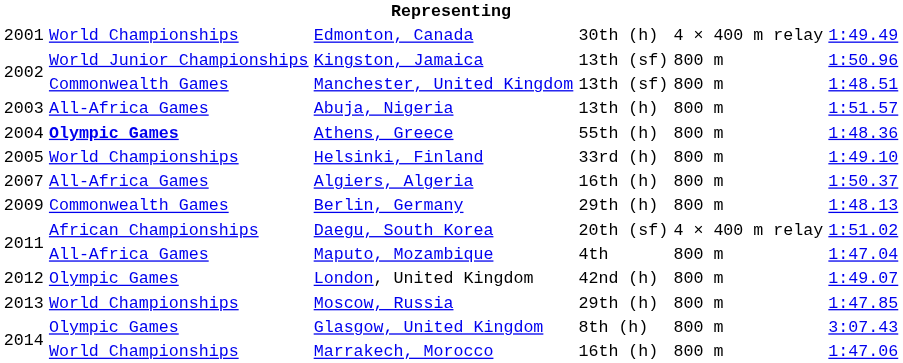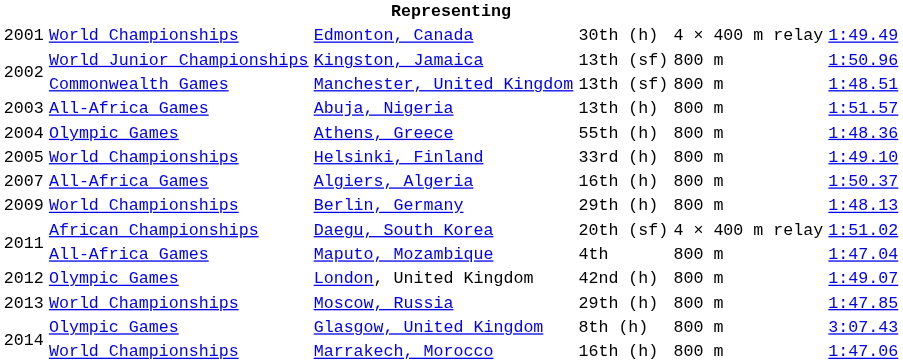Athens, Greece | column 2: bold -> normal
Berlin, Germany | column 2: Commonwealth Games -> World Championships
